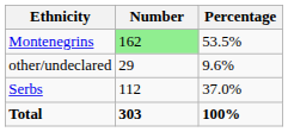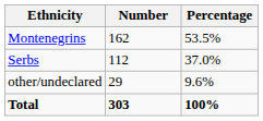Montenegrins | Number: lightgreen background -> no background
rows swapped: Serbs <-> other/undeclared
